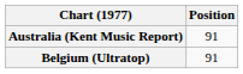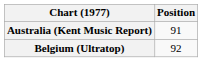Belgium (Ultratop) | Position: 91 -> 92
